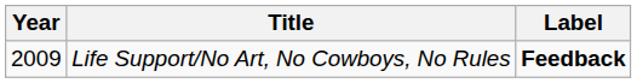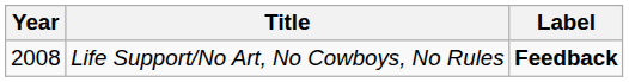Life Support/No Art, No Cowboys, No Rules | Year: 2009 -> 2008
